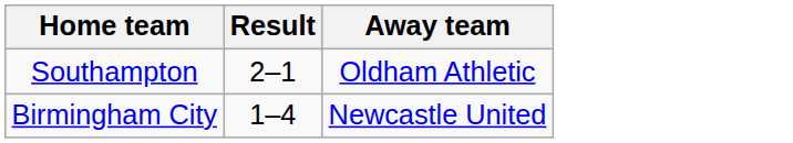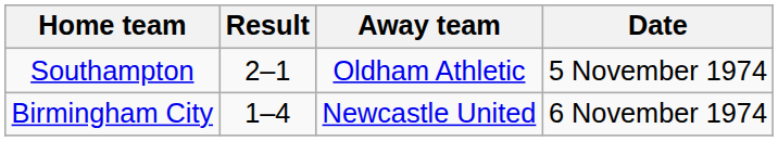+ column: Date | 5 November 1974 | 6 November 1974
